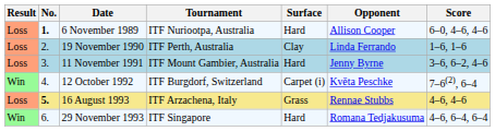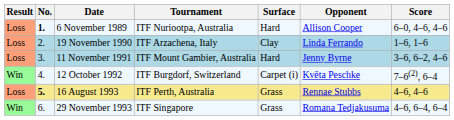19 November 1990 | Tournament: ITF Perth, Australia -> ITF Arzachena, Italy
16 August 1993 | Tournament: ITF Arzachena, Italy -> ITF Perth, Australia
29 November 1993 | Surface: Hard -> Grass
